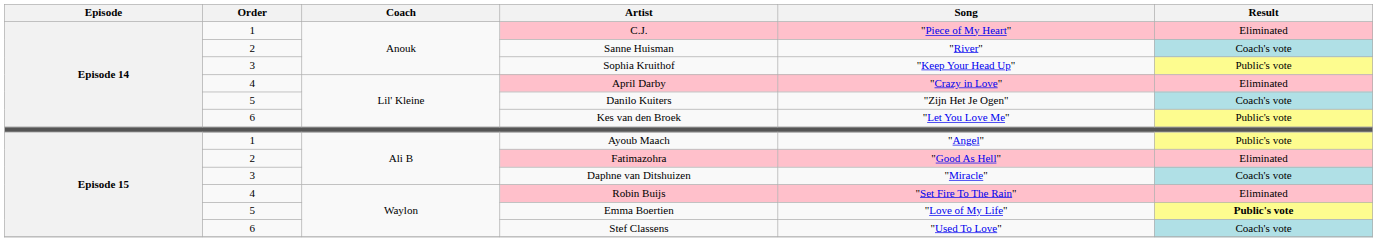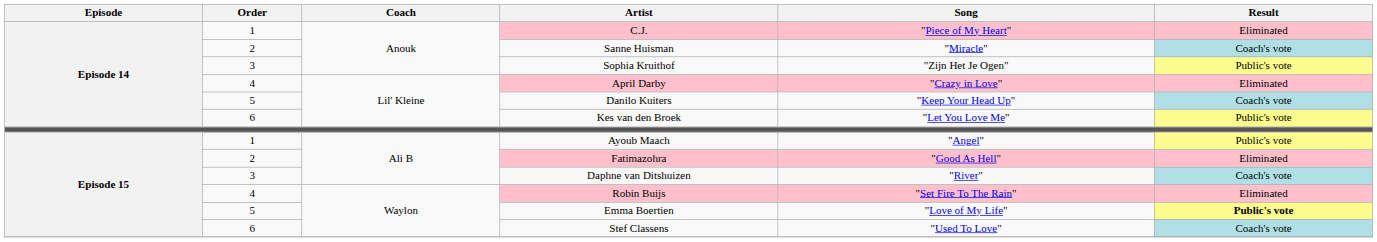Sanne Huisman | Song: "River" -> "Miracle"
Sophia Kruithof | Song: "Keep Your Head Up" -> "Zijn Het Je Ogen"
Danilo Kuiters | Song: "Zijn Het Je Ogen" -> "Keep Your Head Up"
Daphne van Ditshuizen | Song: "Miracle" -> "River"
